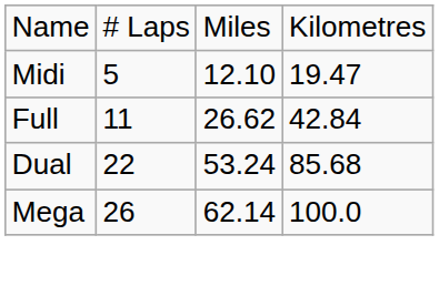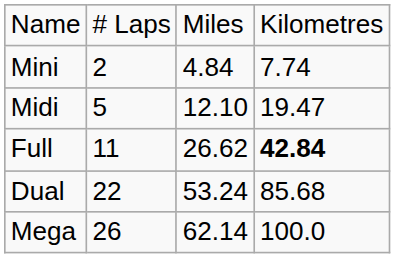+ row: Mini | 2 | 4.84 | 7.74
Full | column 4: normal -> bold
